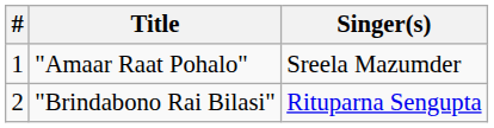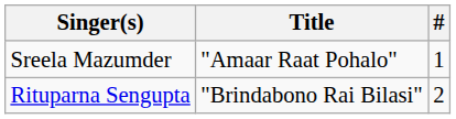columns swapped: # <-> Singer(s)
